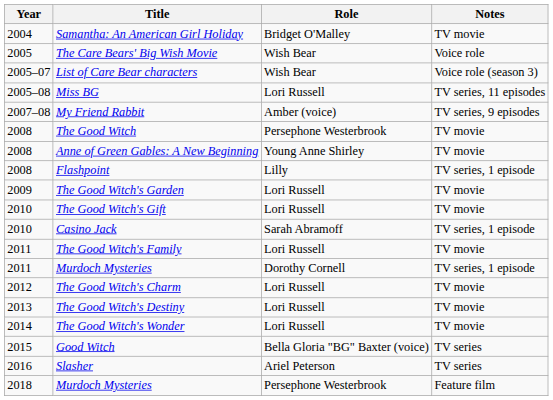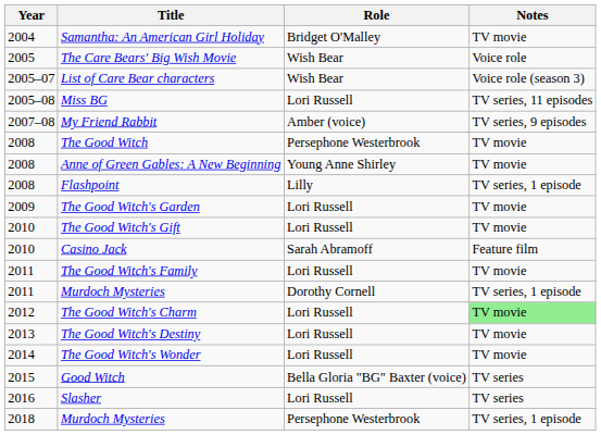Casino Jack | Notes: TV series, 1 episode -> Feature film
The Good Witch's Charm | Notes: no background -> lightgreen background
Slasher | Role: Ariel Peterson -> Lori Russell
2018 / Murdoch Mysteries | Notes: Feature film -> TV series, 1 episode
